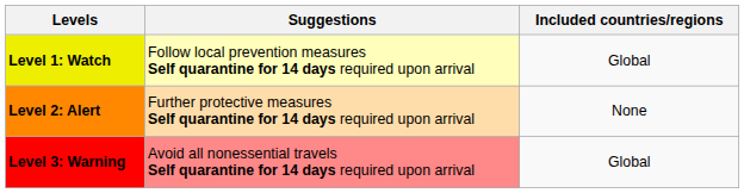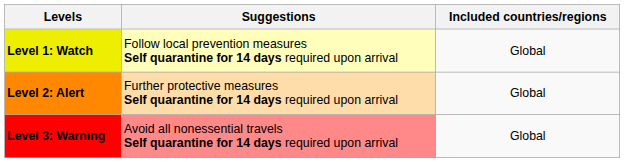Level 2: Alert | Included countries/regions: None -> Global
